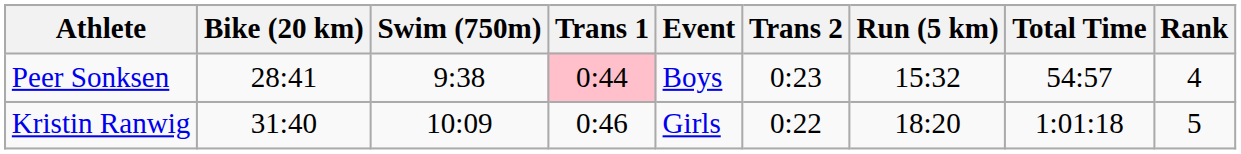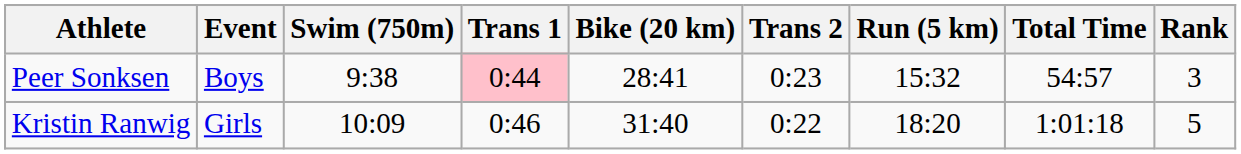columns swapped: Event <-> Bike (20 km)
Peer Sonksen | Rank: 4 -> 3
